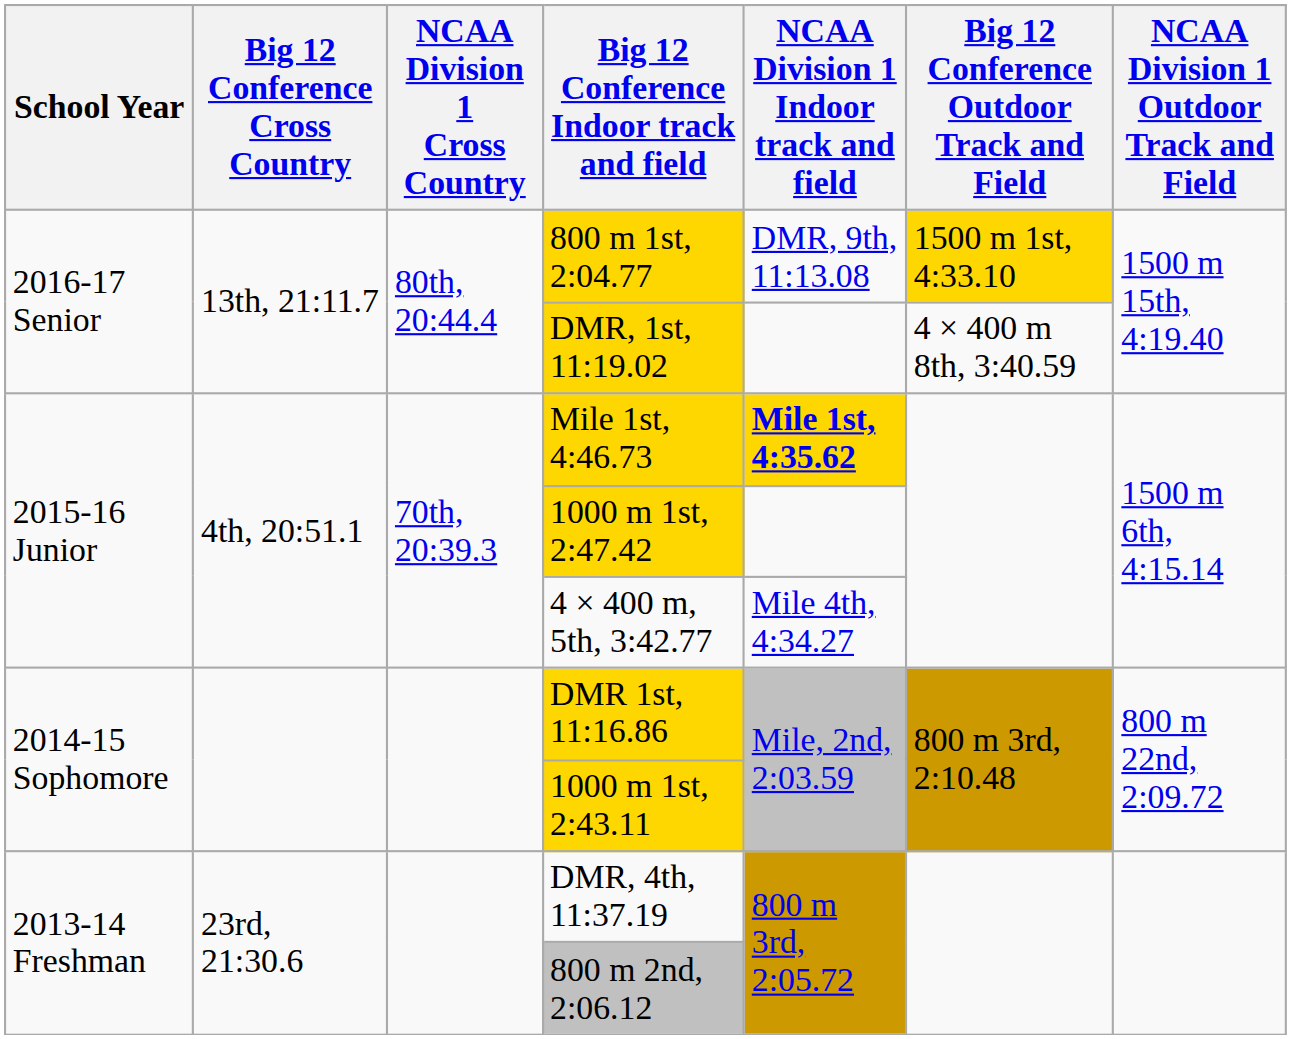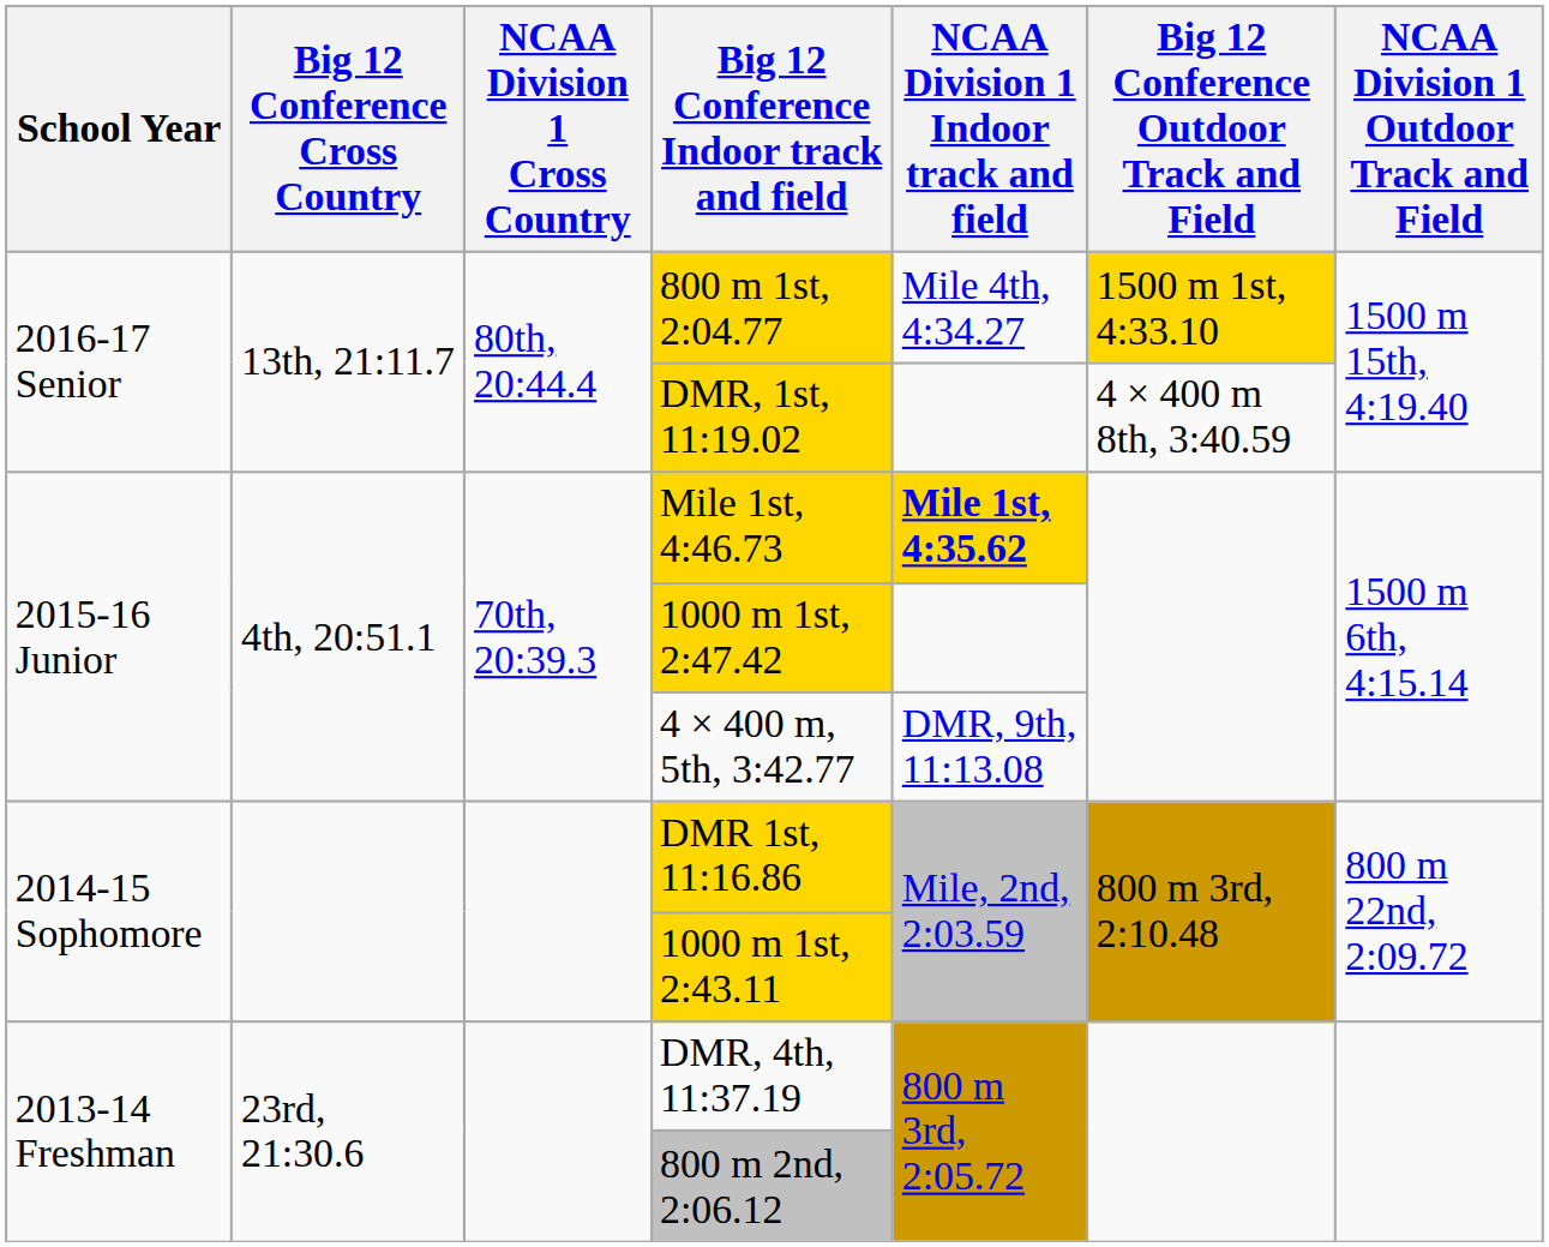800 m 1st, 2:04.77 | NCAA Division 1 Indoor track and field: DMR, 9th, 11:13.08 -> Mile 4th, 4:34.27
4 × 400 m, 5th, 3:42.77 | NCAA Division 1 Indoor track and field: Mile 4th, 4:34.27 -> DMR, 9th, 11:13.08
